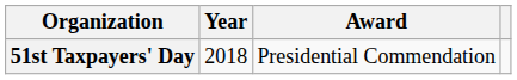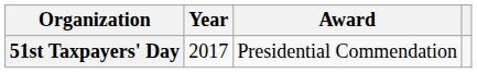51st Taxpayers' Day | Year: 2018 -> 2017
